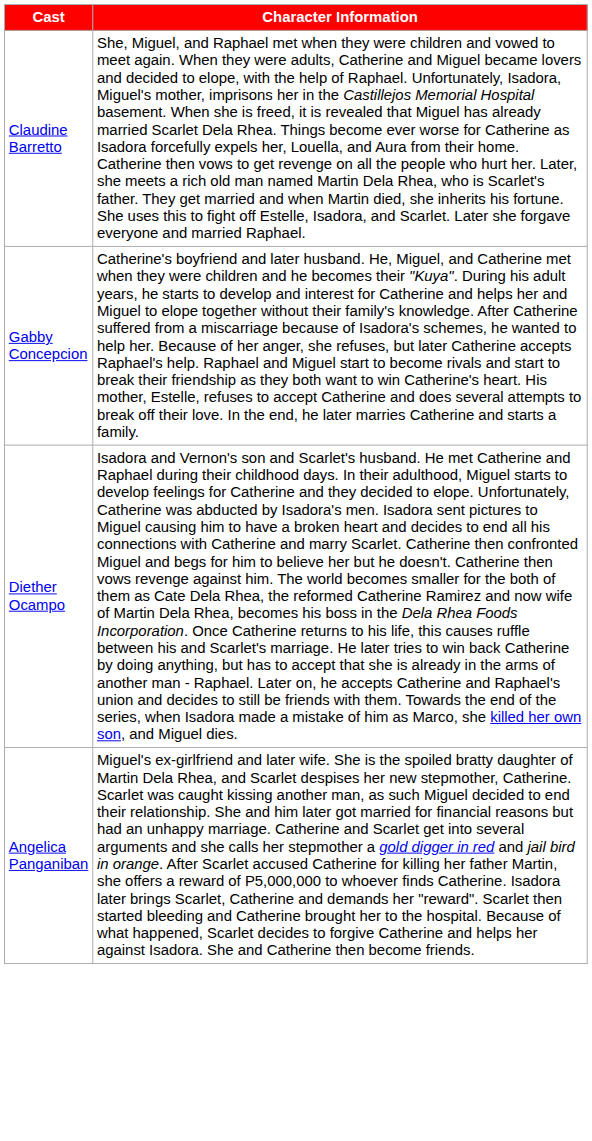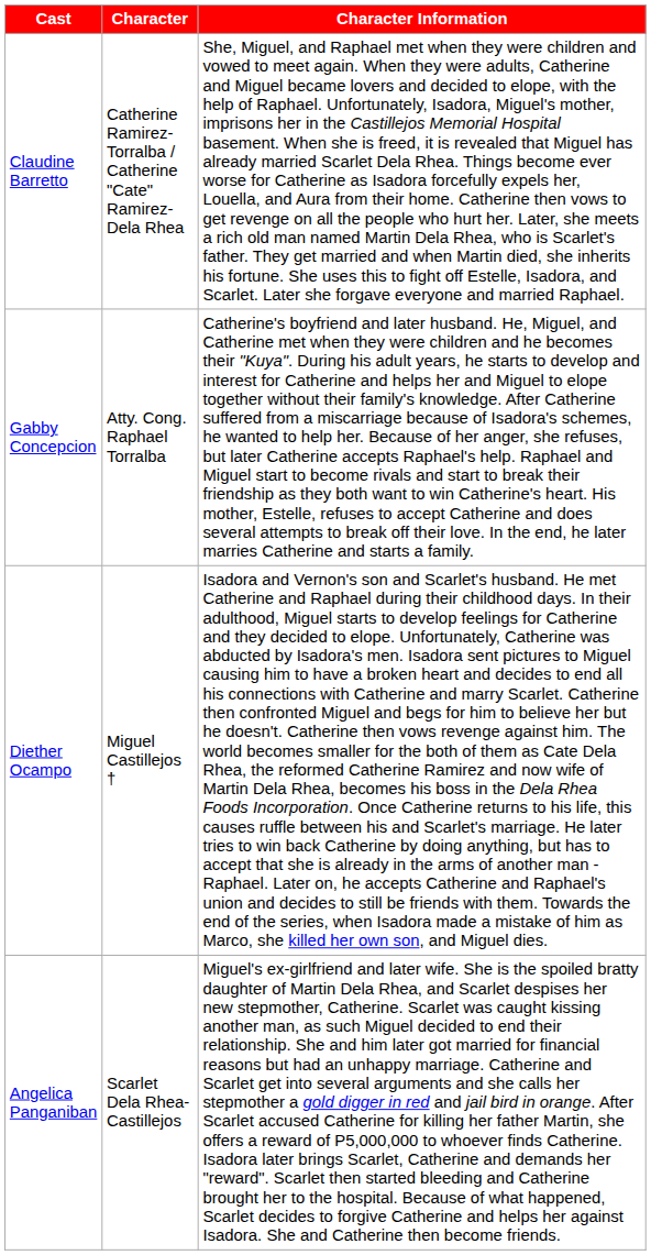+ column: Character | Catherine Ramirez-Torralba / Catherine "Cate" Ramirez-Dela Rhea | Atty. Cong. Raphael Torralba | Miguel Castillejos † | Scarlet Dela Rhea-Castillejos
